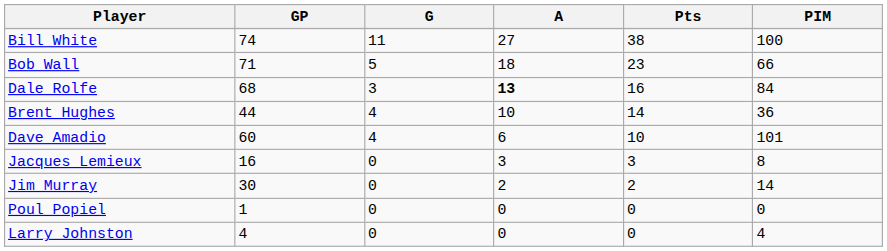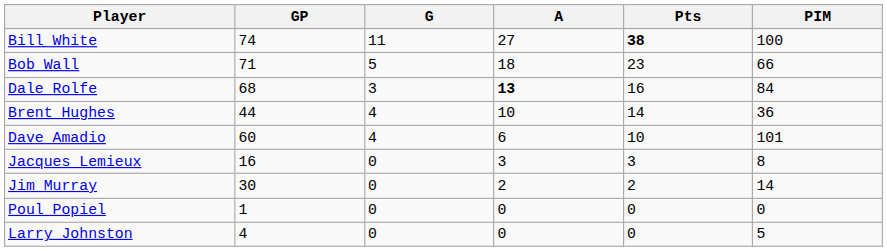Bill White | Pts: normal -> bold
Larry Johnston | PIM: 4 -> 5
